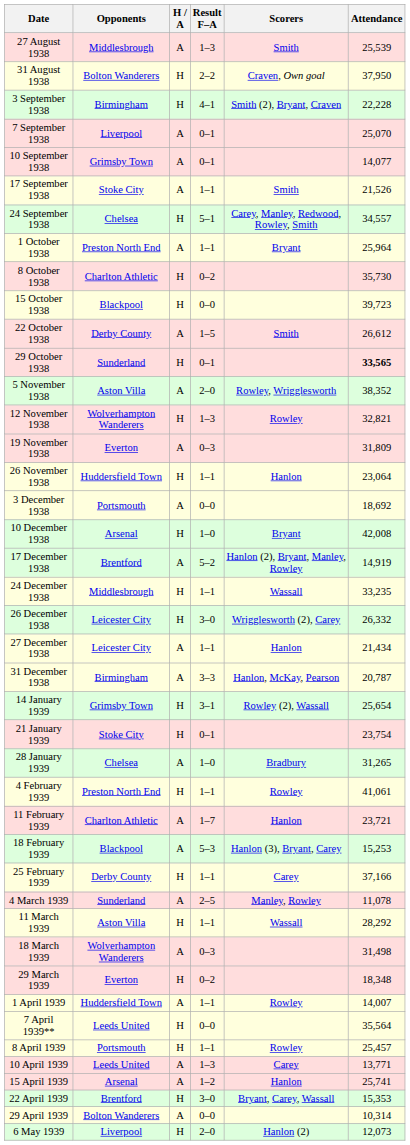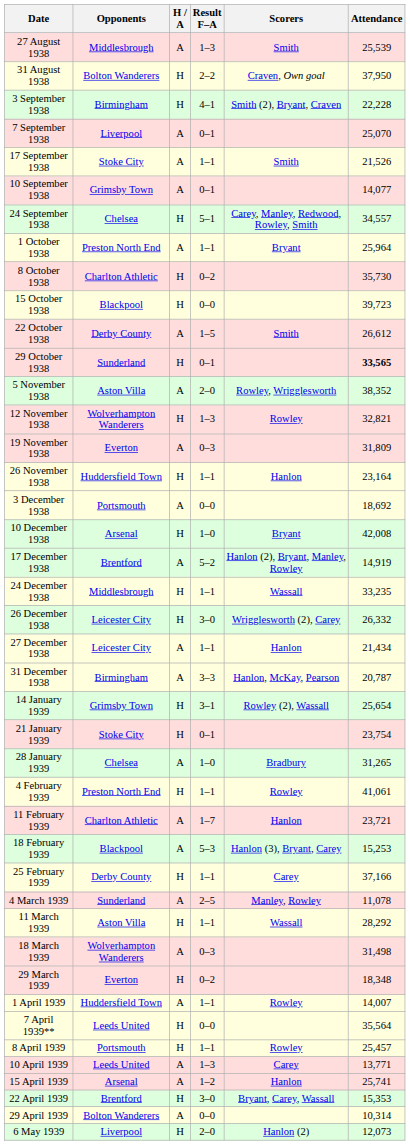rows swapped: 10 September 1938 <-> 17 September 1938
26 November 1938 | Attendance: 23,064 -> 23,164
